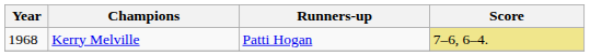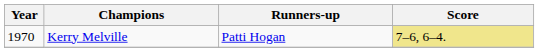Kerry Melville | Year: 1968 -> 1970
